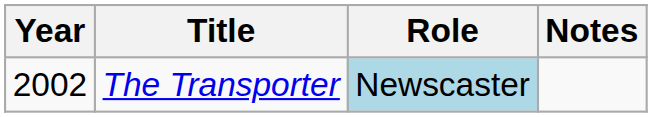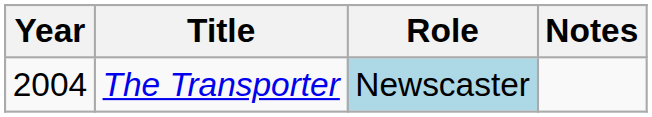The Transporter | Year: 2002 -> 2004
